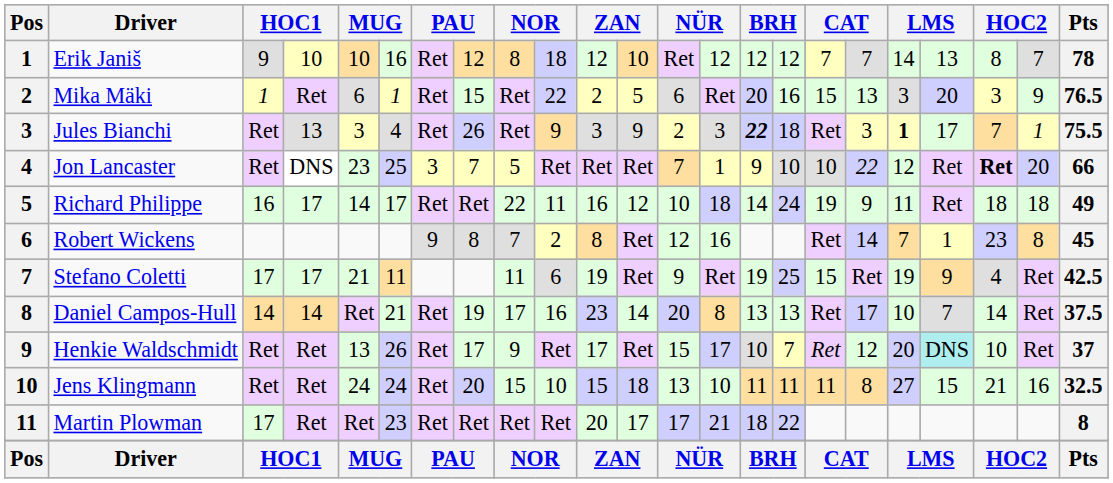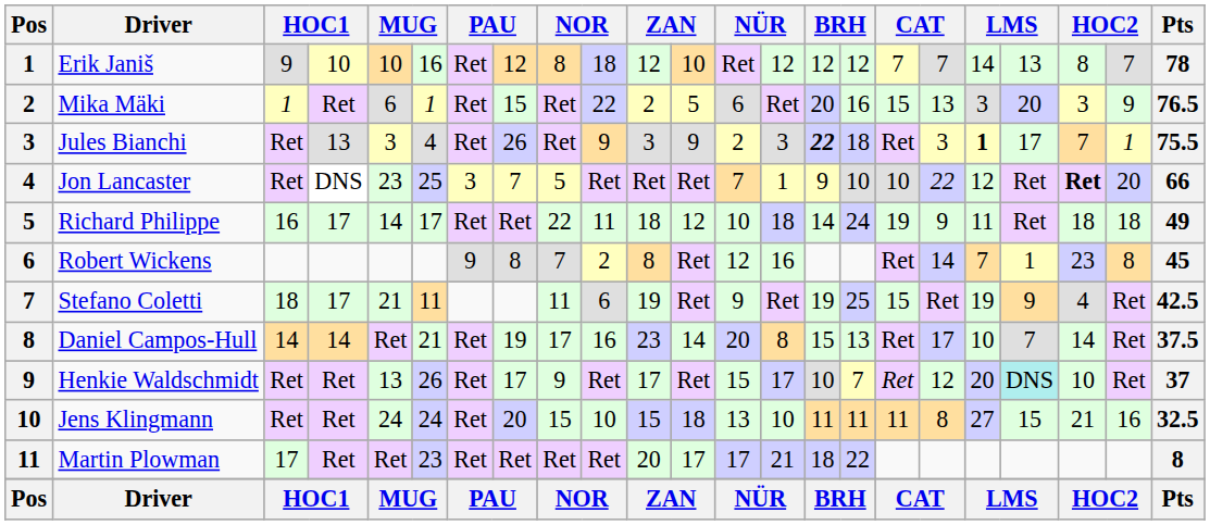Richard Philippe | column 11: 16 -> 18
Stefano Coletti | column 3: 17 -> 18
Daniel Campos-Hull | column 15: 13 -> 15
